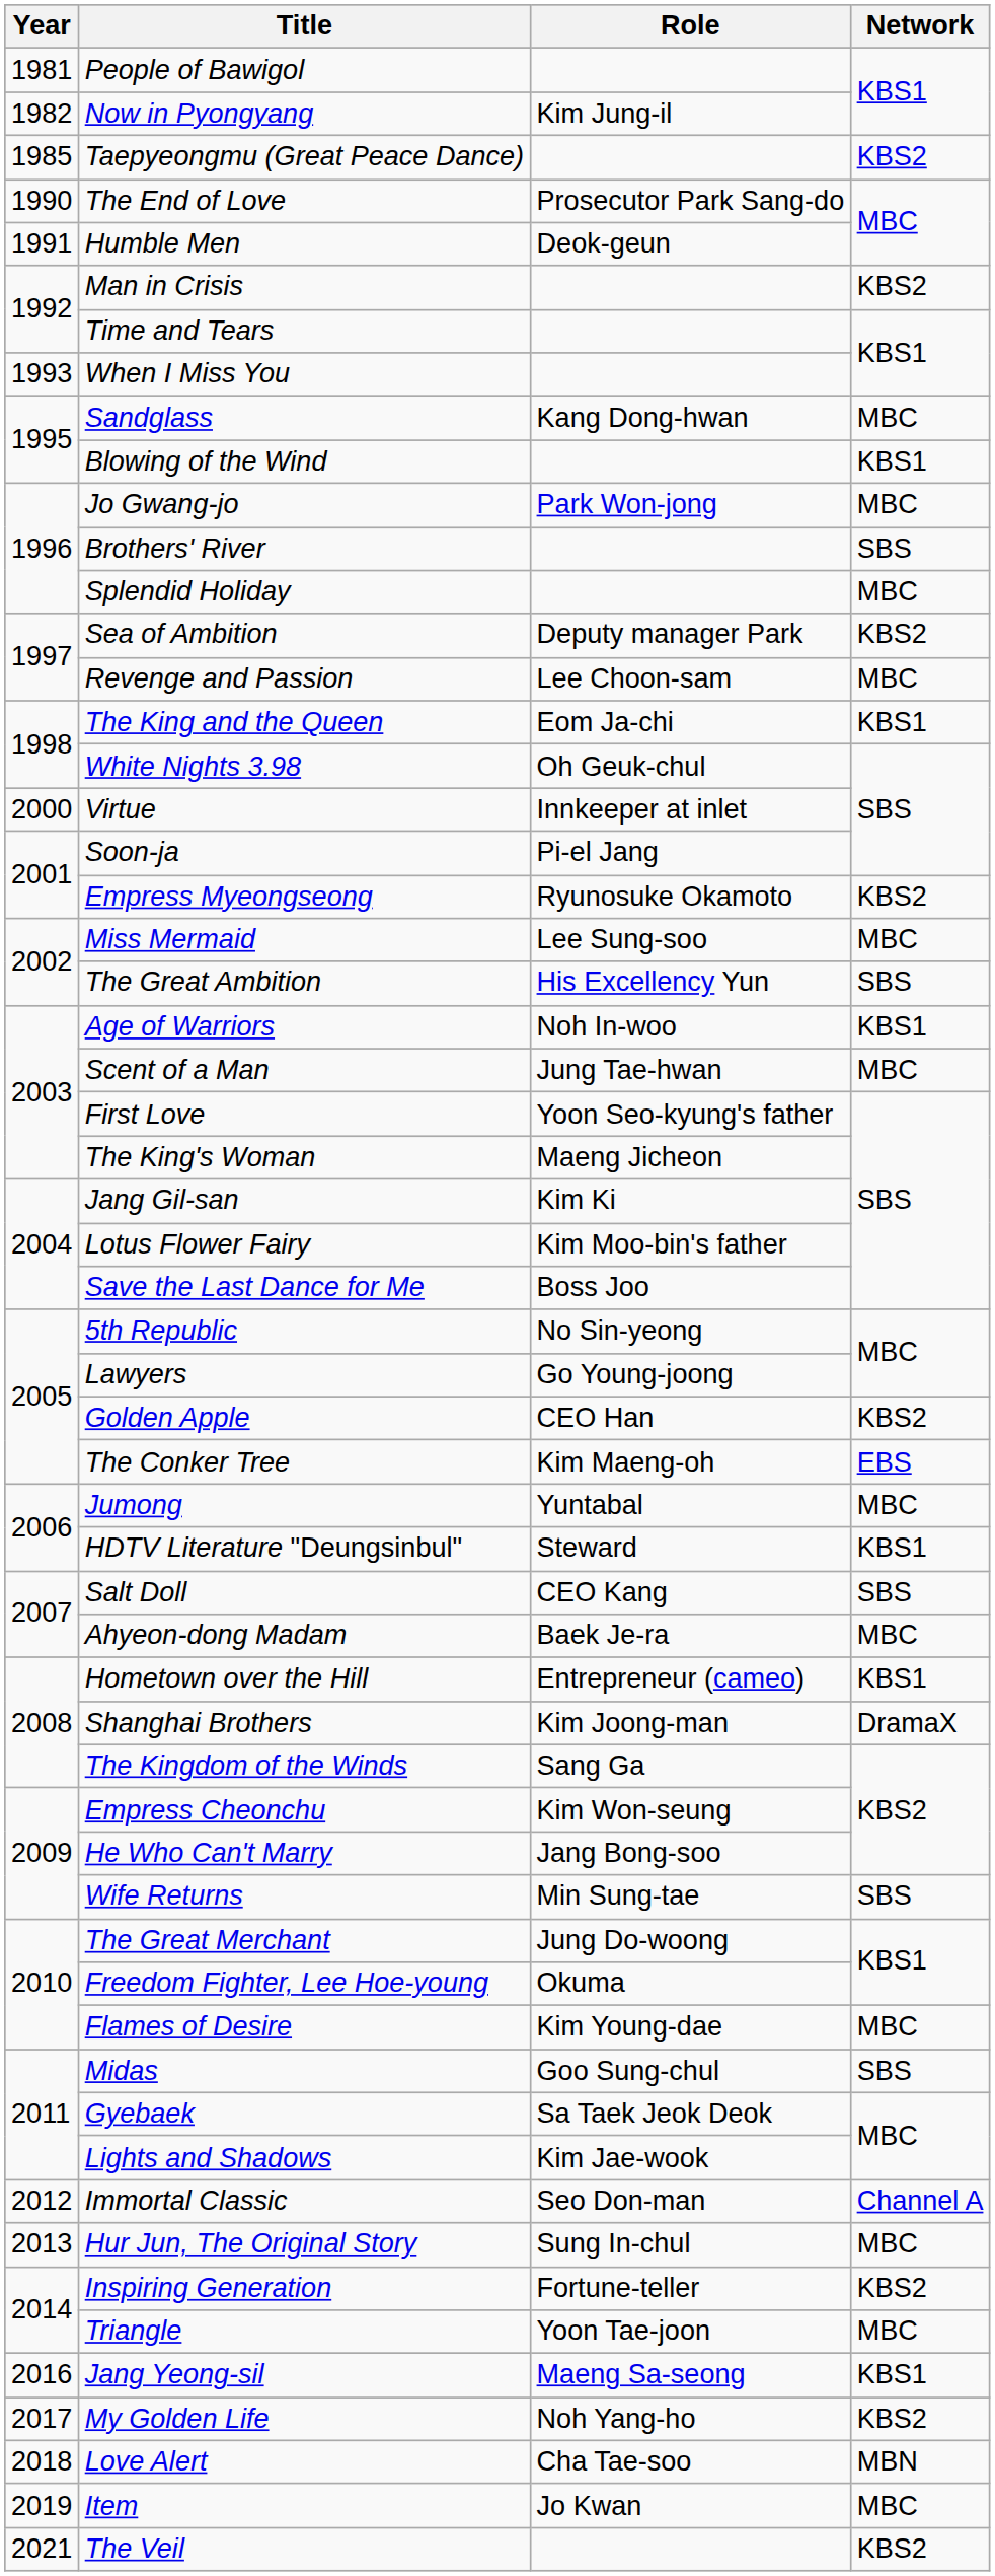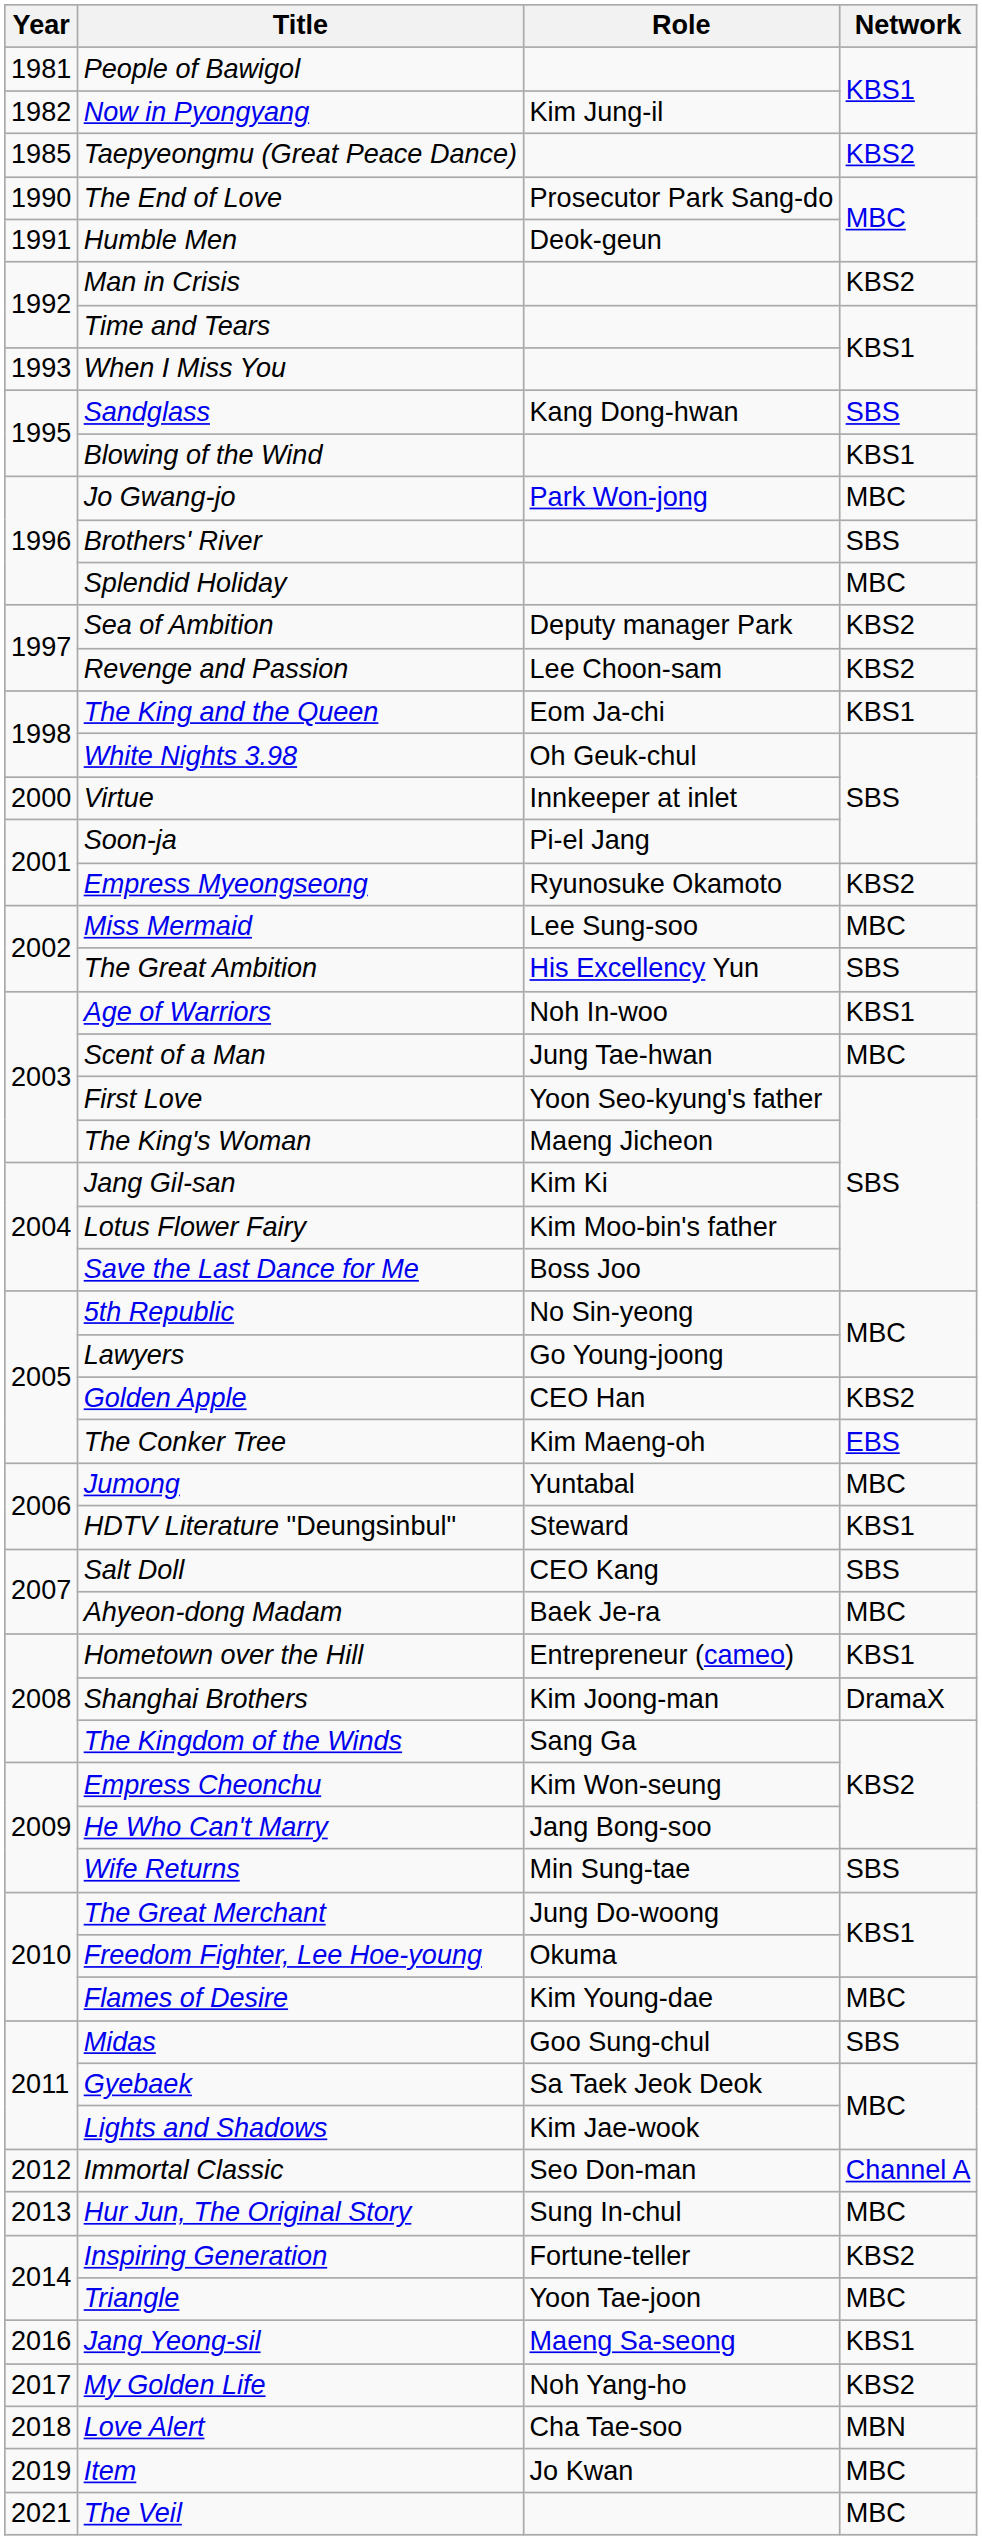Sandglass | Network: MBC -> SBS
Revenge and Passion | Network: MBC -> KBS2
The Veil | Network: KBS2 -> MBC
